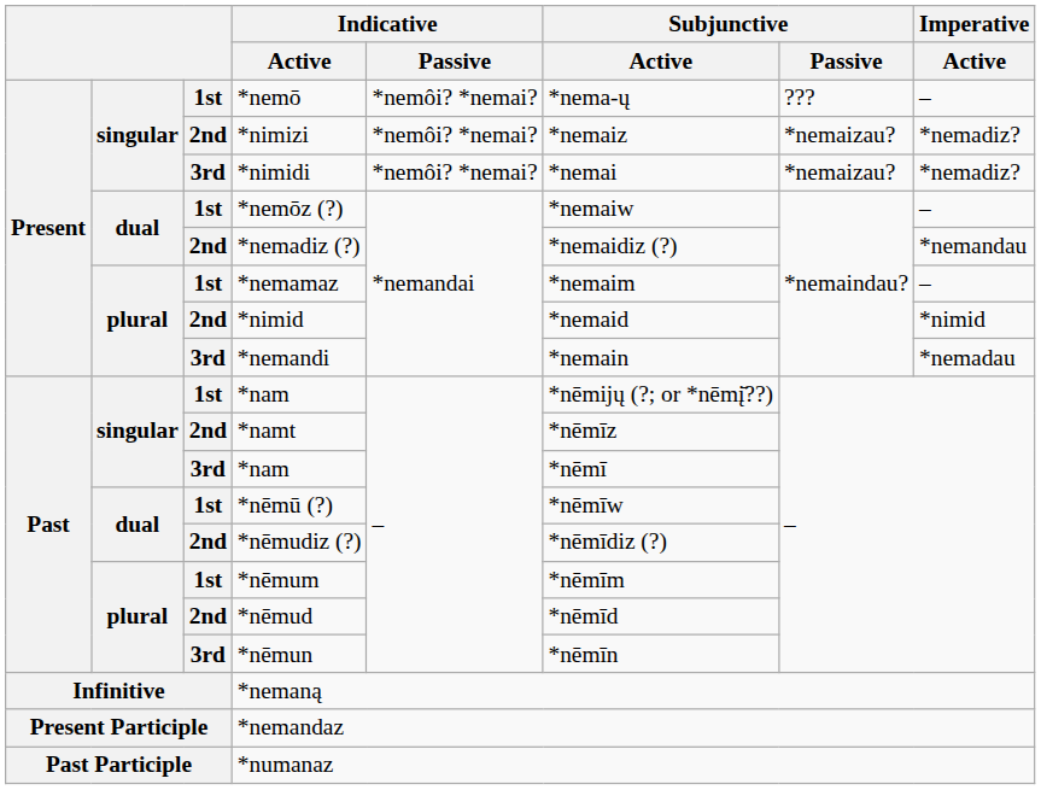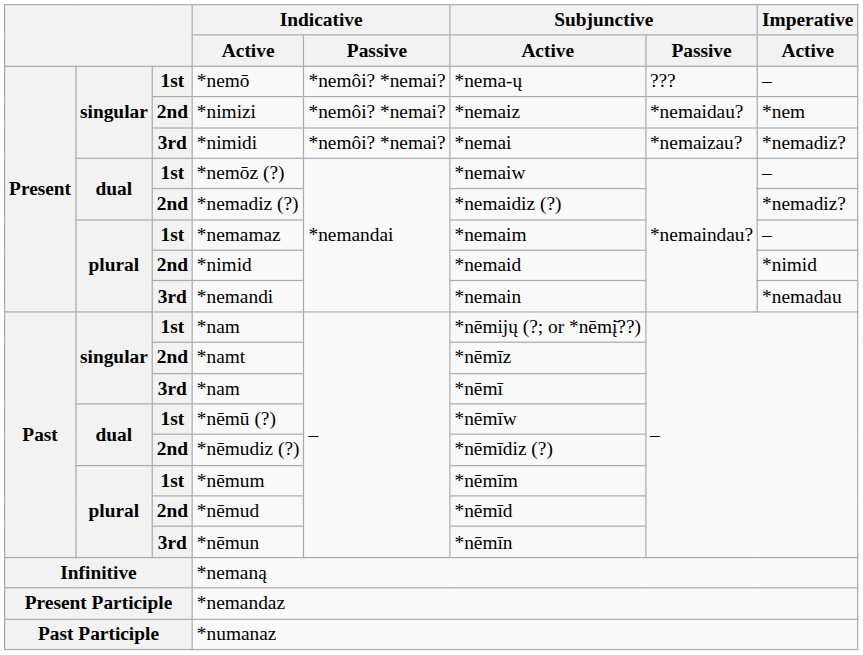*nimizi | Subjunctive / Passive: *nemaizau? -> *nemaidau?
*nimizi | Imperative / Active: *nemadiz? -> *nem
*nemadiz (?) | Imperative / Active: *nemandau -> *nemadiz?
